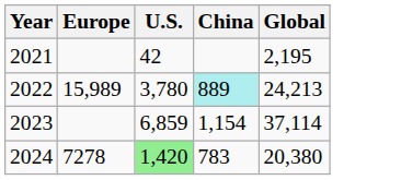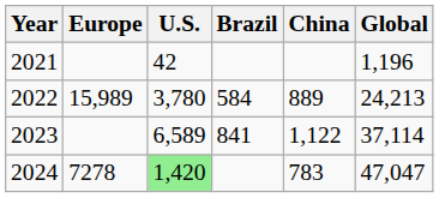+ column: Brazil | 584 | 841
2021 | Global: 2,195 -> 1,196
2022 | China: paleturquoise background -> no background
2023 | U.S.: 6,859 -> 6,589
2023 | China: 1,154 -> 1,122
2024 | Global: 20,380 -> 47,047
